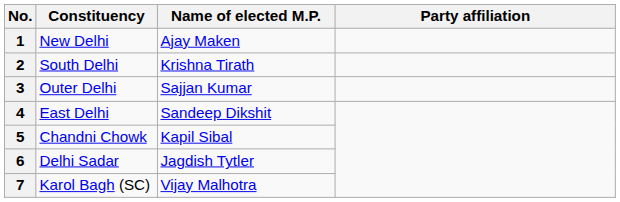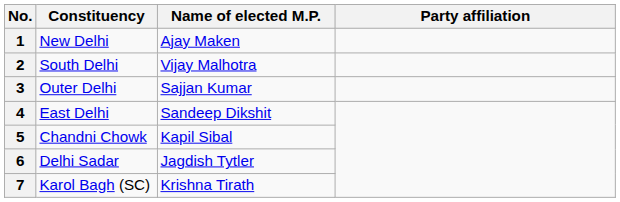2 | Name of elected M.P.: Krishna Tirath -> Vijay Malhotra
7 | Name of elected M.P.: Vijay Malhotra -> Krishna Tirath
